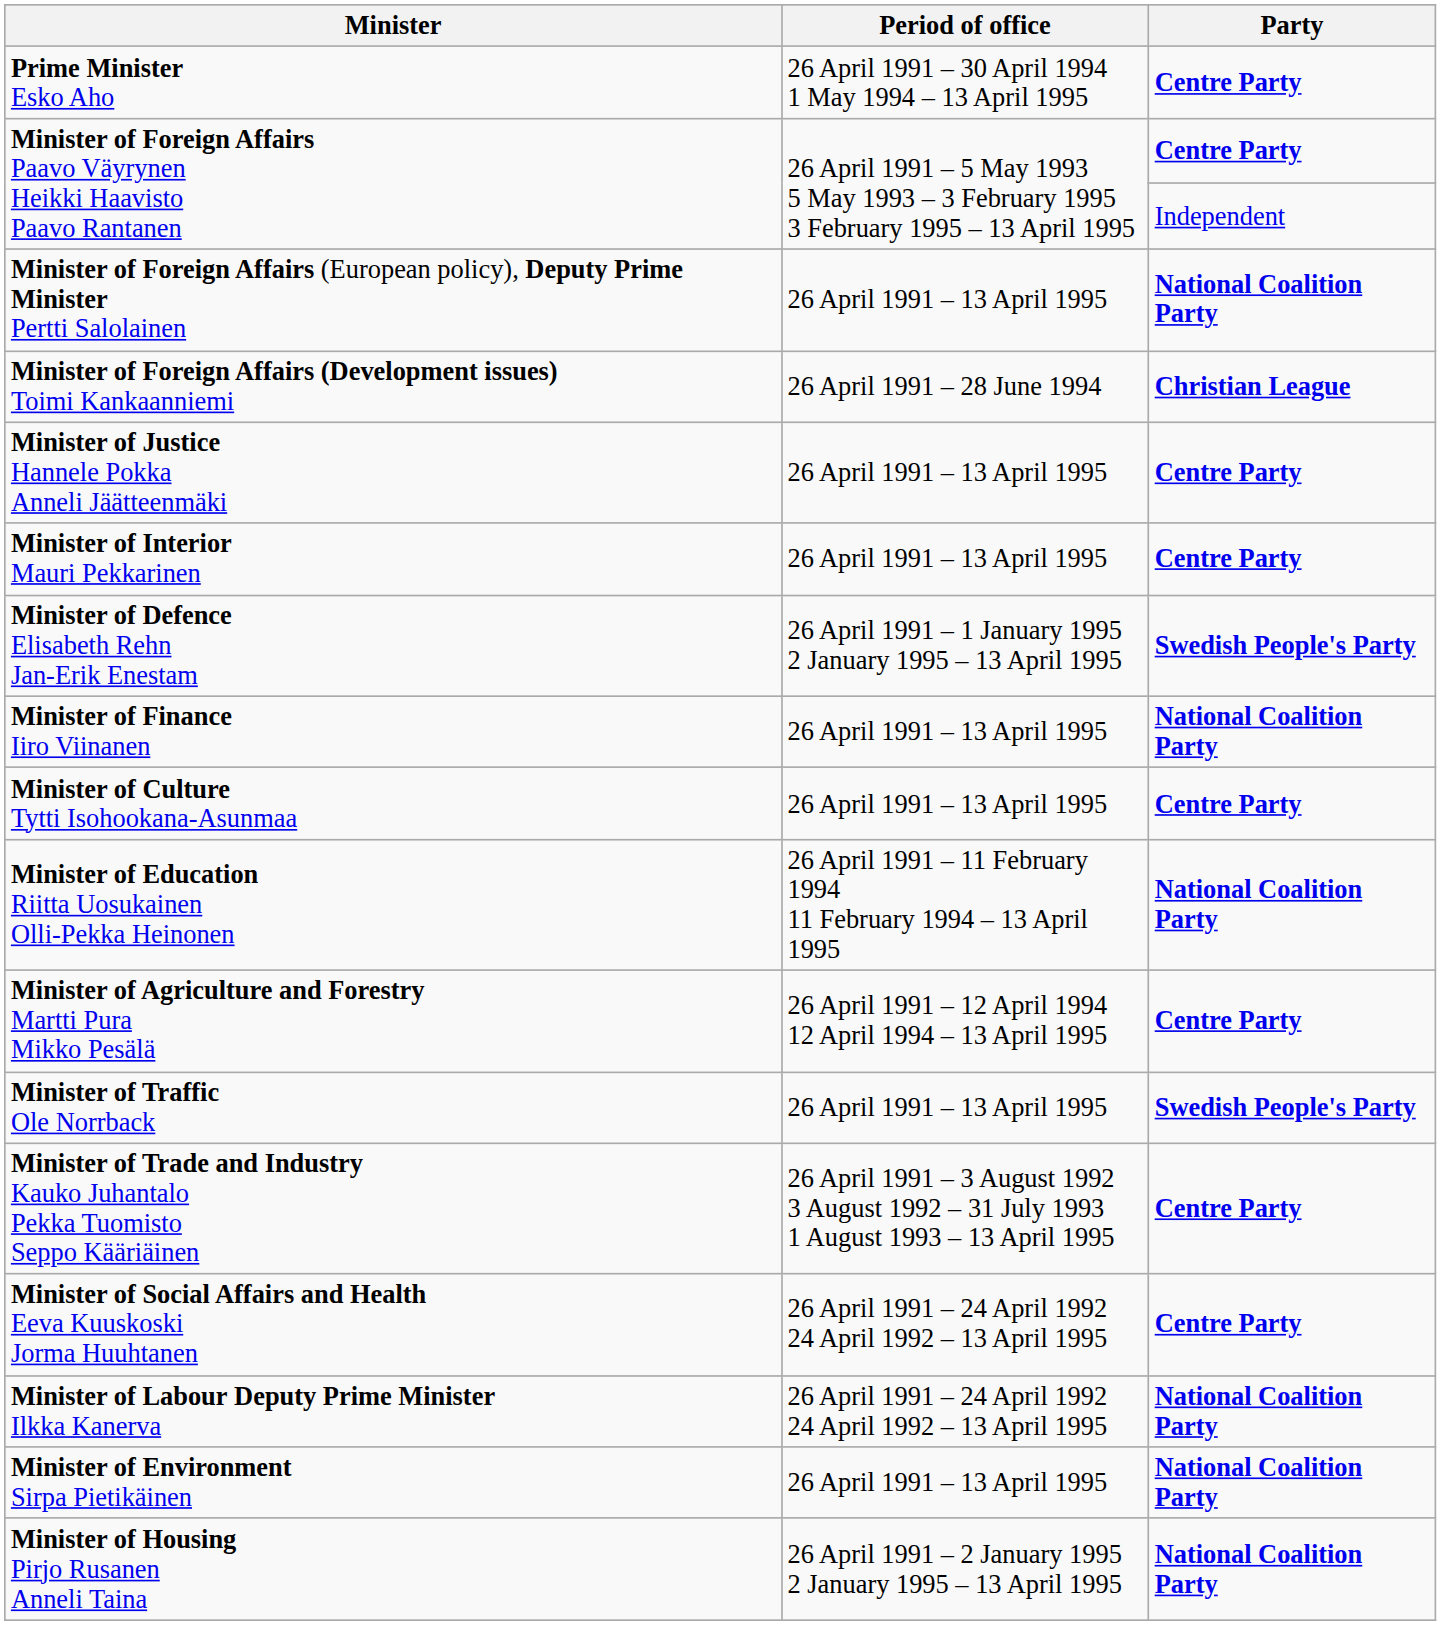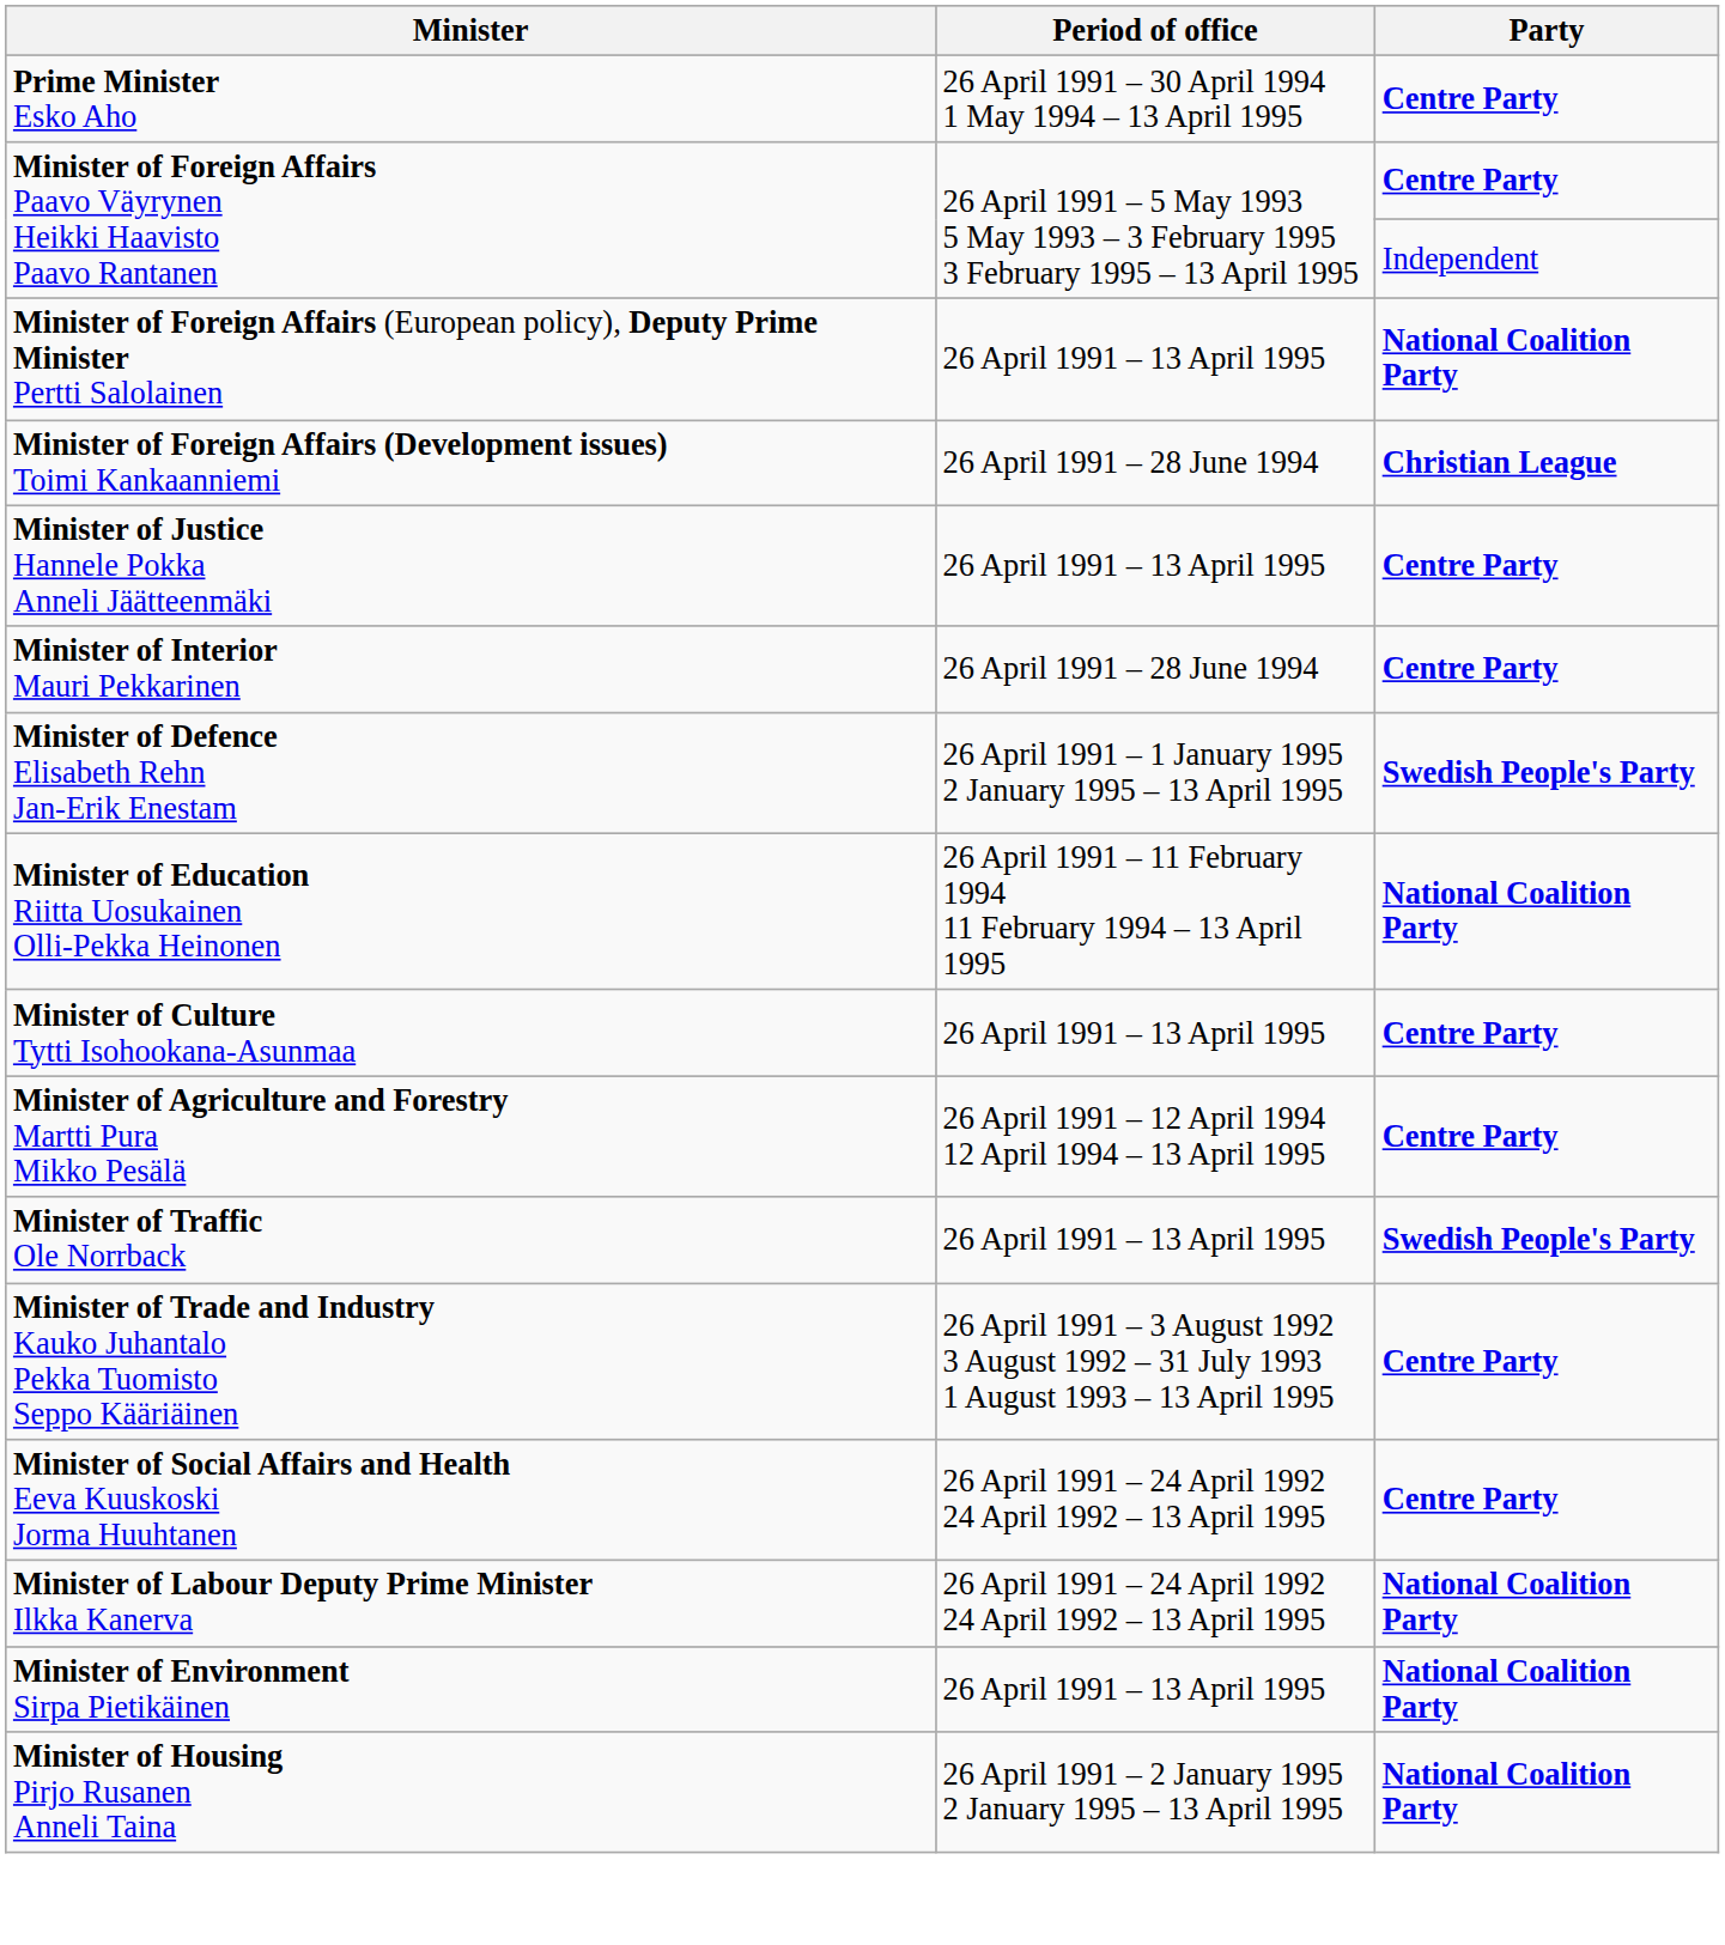Minister of Interior Mauri Pekkarinen | Period of office: 26 April 1991 – 13 April 1995 -> 26 April 1991 – 28 June 1994
- row: Minister of Finance Iiro Viinanen | 26 April 1991 – 13 April 1995 | National Coalition Party
rows swapped: Minister of Education Riitta Uosukainen Olli-Pekka Heinonen <-> Minister of Culture Tytti Isohookana-Asunmaa
